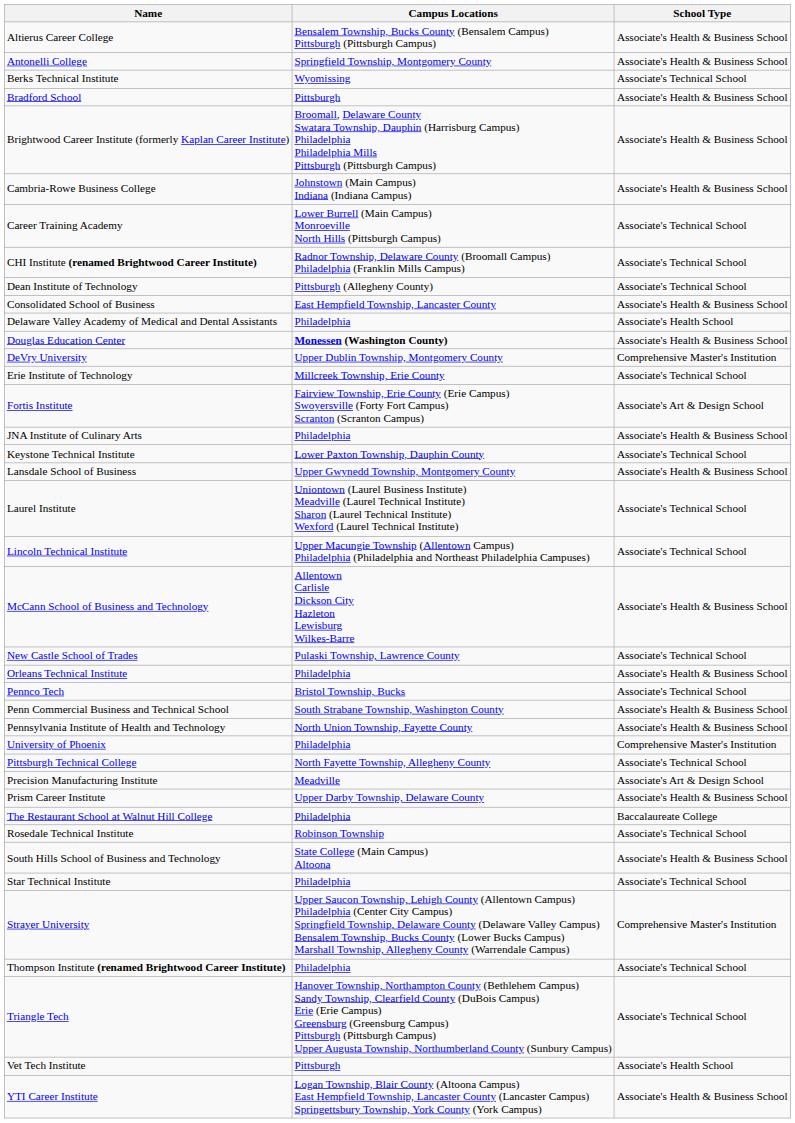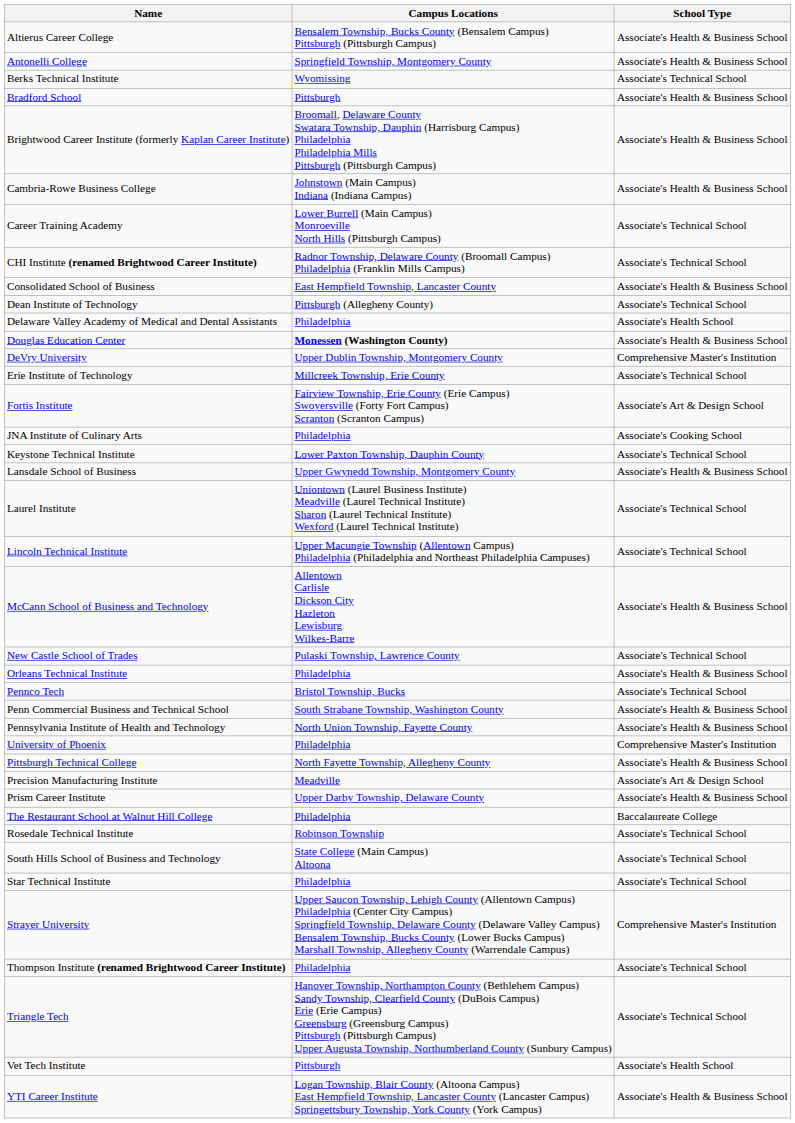rows swapped: Consolidated School of Business <-> Dean Institute of Technology
JNA Institute of Culinary Arts | School Type: Associate's Health & Business School -> Associate's Cooking School
Pittsburgh Technical College | School Type: Associate's Technical School -> Associate's Health & Business School
South Hills School of Business and Technology | School Type: Associate's Health & Business School -> Associate's Technical School
